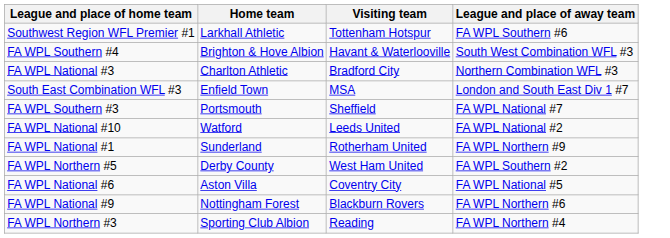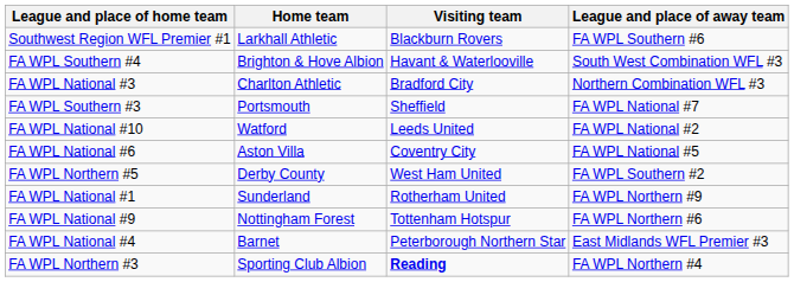Southwest Region WFL Premier #1 | Visiting team: Tottenham Hotspur -> Blackburn Rovers
- row: South East Combination WFL #3 | Enfield Town | MSA | London and South East Div 1 #7
rows swapped: FA WPL National #6 <-> FA WPL National #1
FA WPL National #9 | Visiting team: Blackburn Rovers -> Tottenham Hotspur
+ row: FA WPL National #4 | Barnet | Peterborough Northern Star | East Midlands WFL Premier #3
FA WPL Northern #3 | Visiting team: normal -> bold
